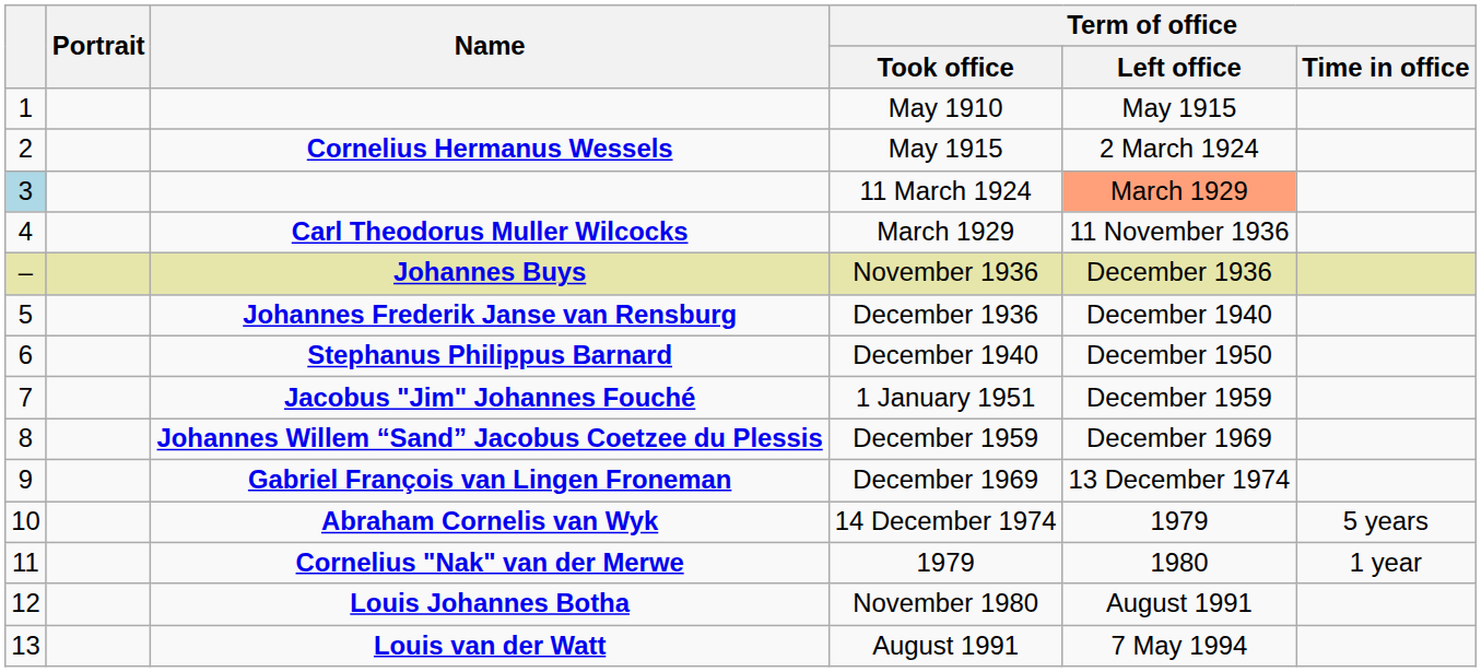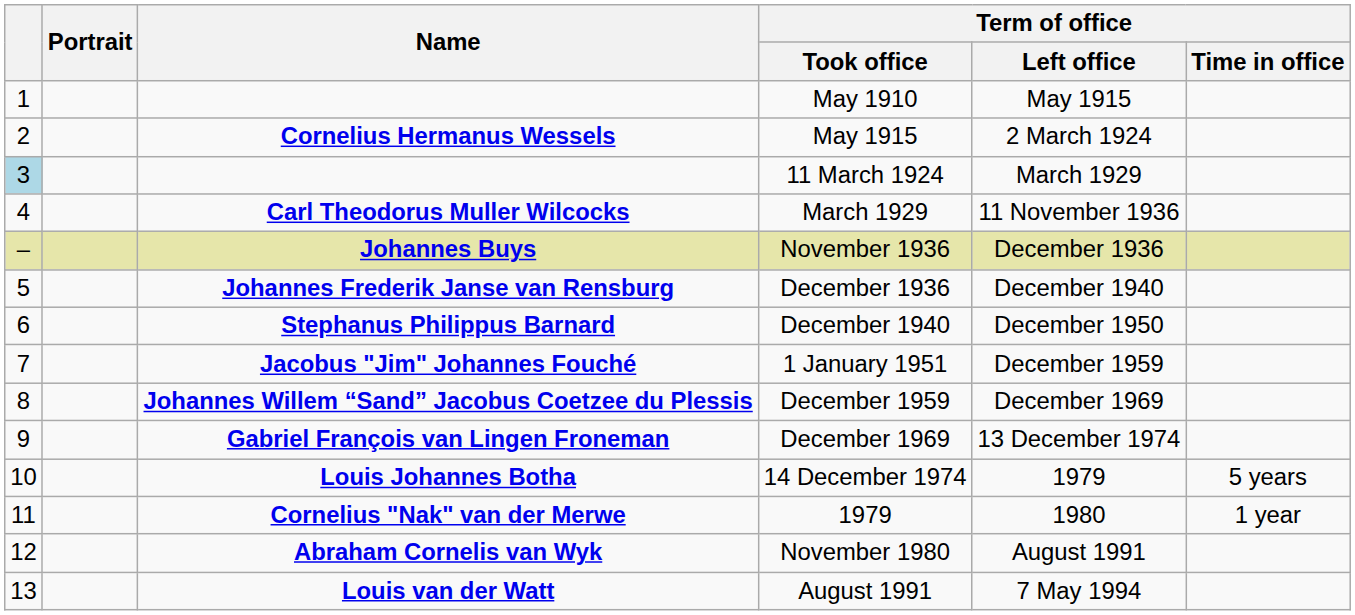11 March 1924 | Term of office / Left office: lightsalmon background -> no background
14 December 1974 | Name: Abraham Cornelis van Wyk -> Louis Johannes Botha
November 1980 | Name: Louis Johannes Botha -> Abraham Cornelis van Wyk
